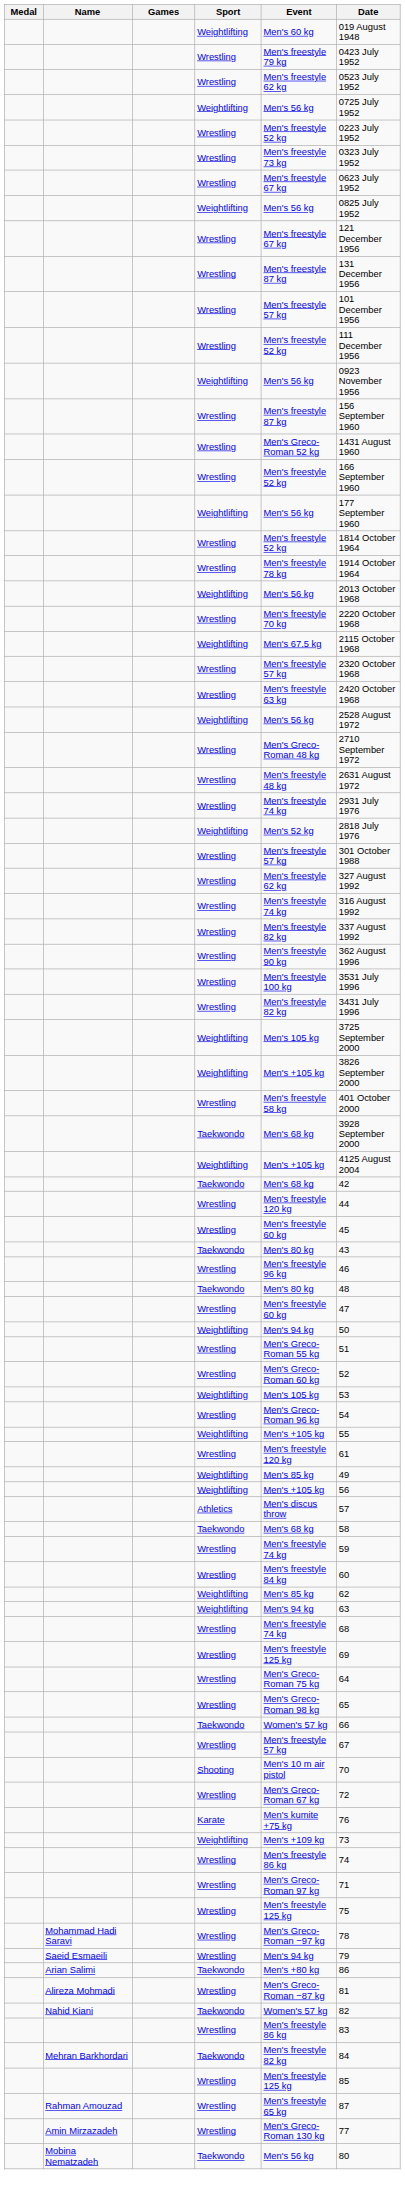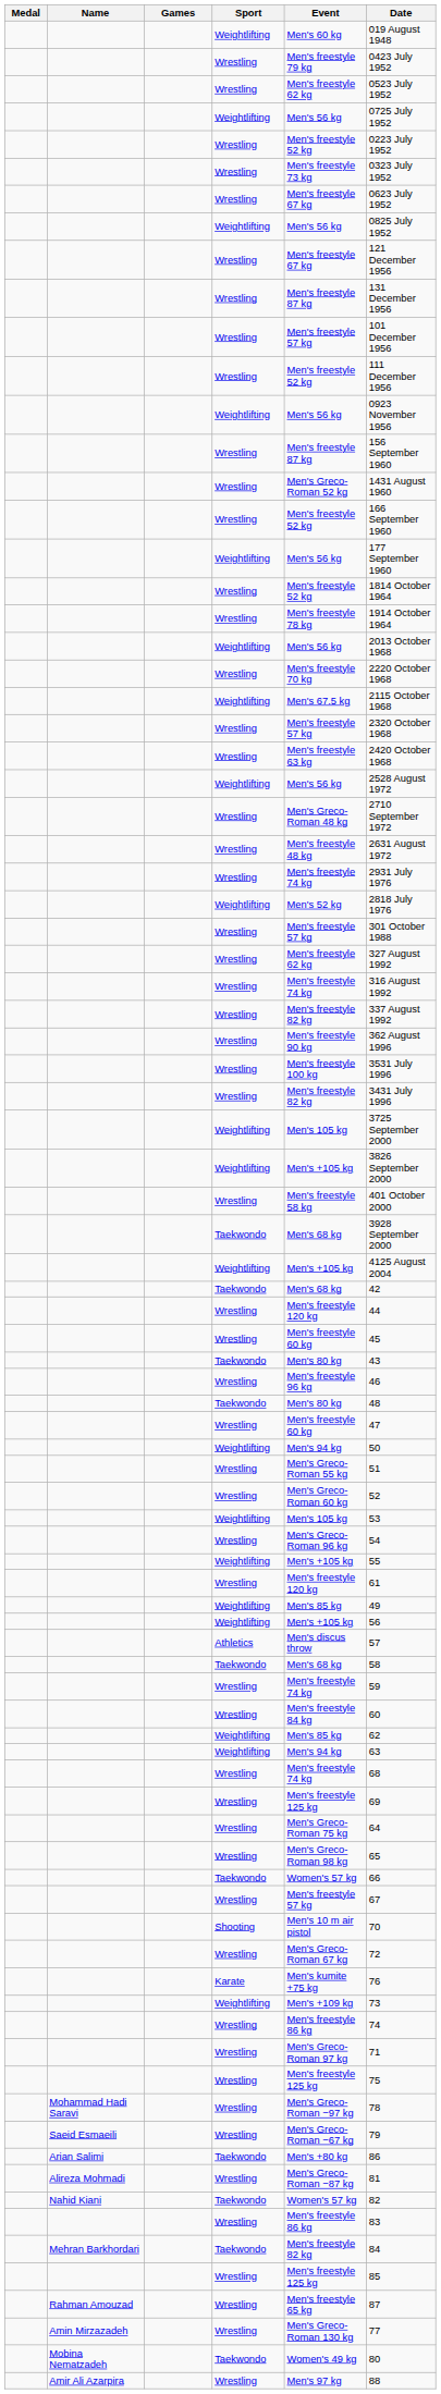Saeid Esmaeili | Event: Men's 94 kg -> Men's Greco-Roman −67 kg
Mobina Nematzadeh | Event: Men's 56 kg -> Women's 49 kg
+ row: Amir Ali Azarpira | Wrestling | Men's 97 kg | 88
